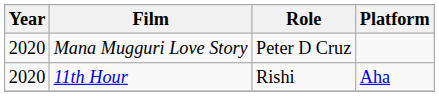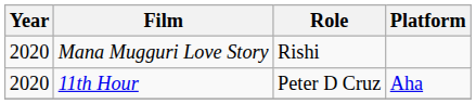Mana Mugguri Love Story | Role: Peter D Cruz -> Rishi
11th Hour | Role: Rishi -> Peter D Cruz
